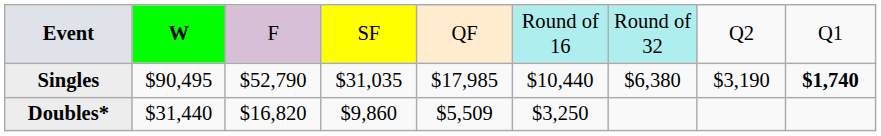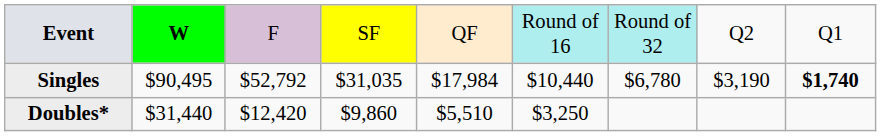Singles | column 3: $52,790 -> $52,792
Singles | column 5: $17,985 -> $17,984
Singles | column 7: $6,380 -> $6,780
Doubles* | column 3: $16,820 -> $12,420
Doubles* | column 5: $5,509 -> $5,510
